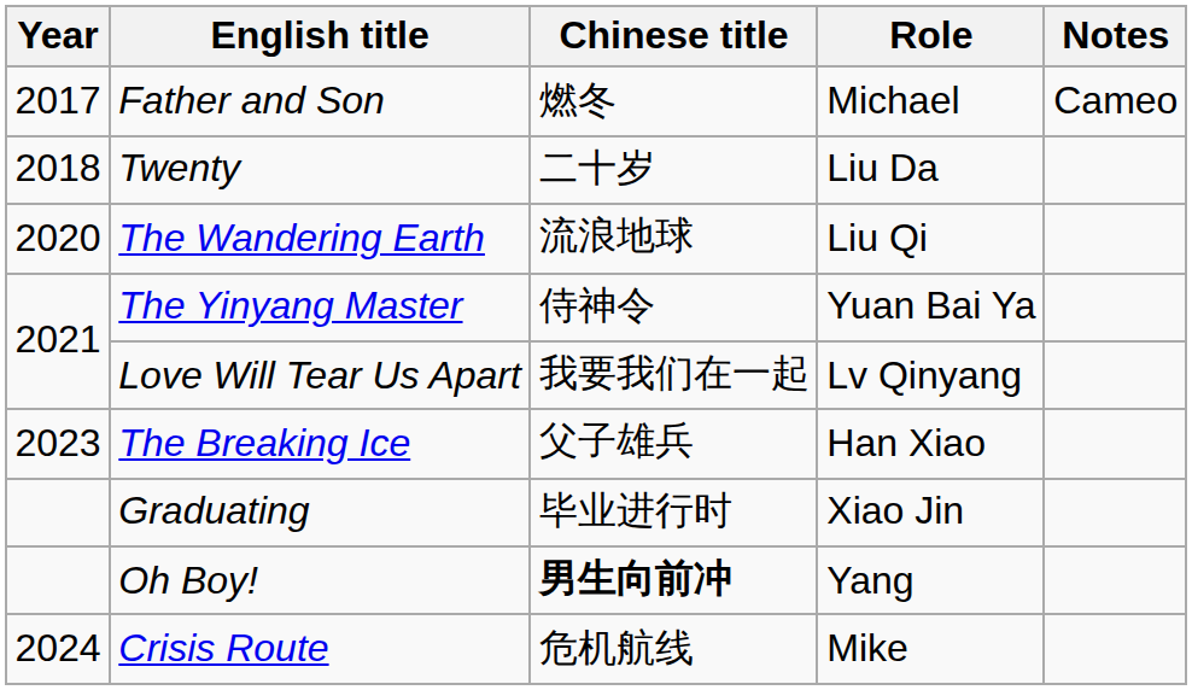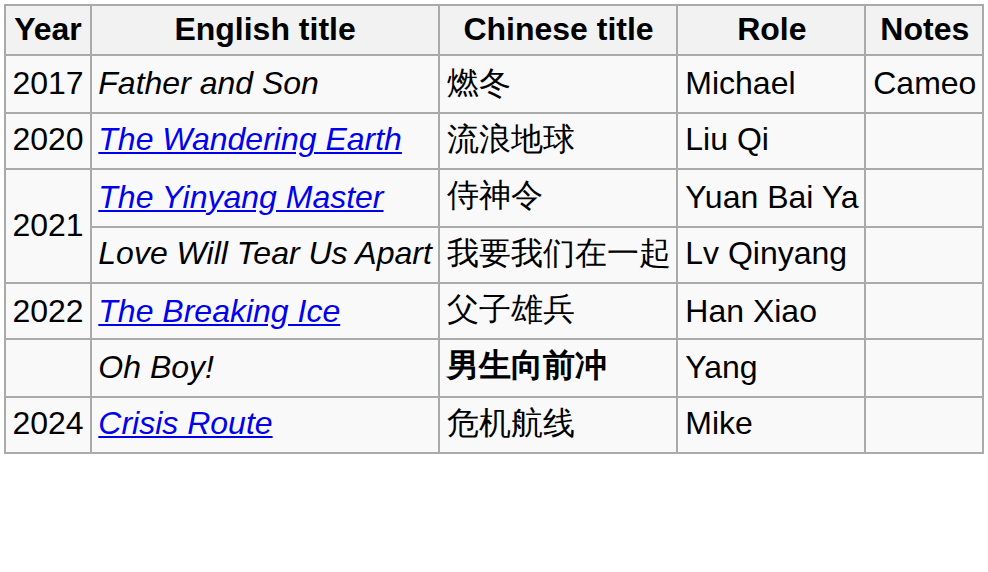- row: 2018 | Twenty | 二十岁 | Liu Da
The Breaking Ice | Year: 2023 -> 2022
- row: Graduating | 毕业进行时 | Xiao Jin
